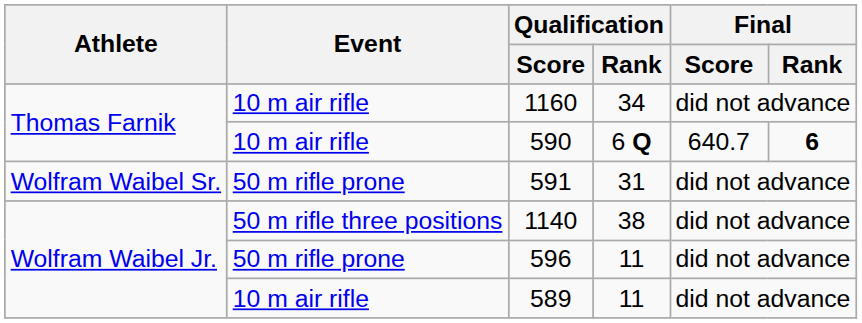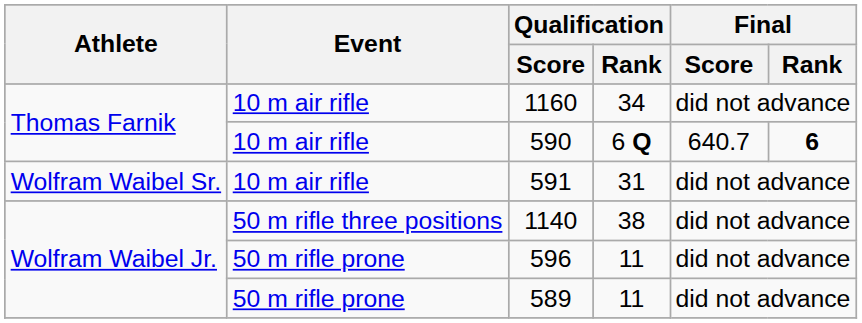591 | Event: 50 m rifle prone -> 10 m air rifle
589 | Event: 10 m air rifle -> 50 m rifle prone
